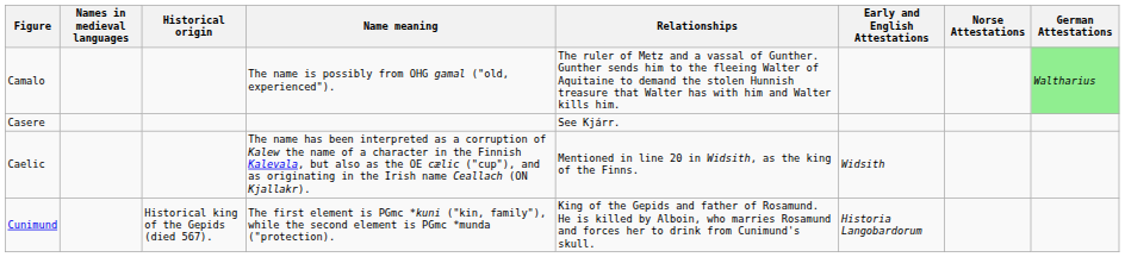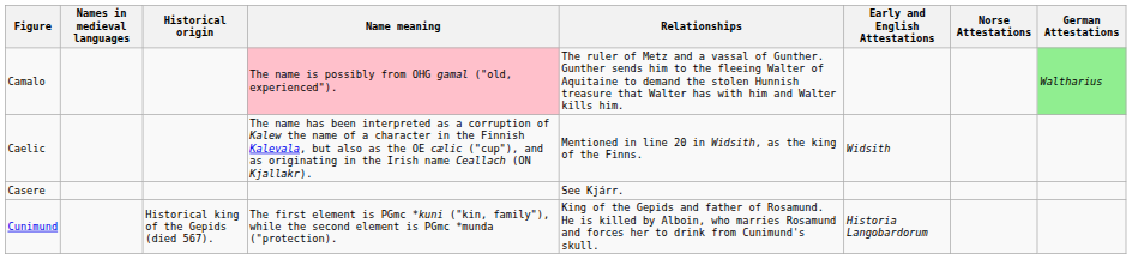Camalo | Name meaning: no background -> pink background
rows swapped: Caelic <-> Casere
